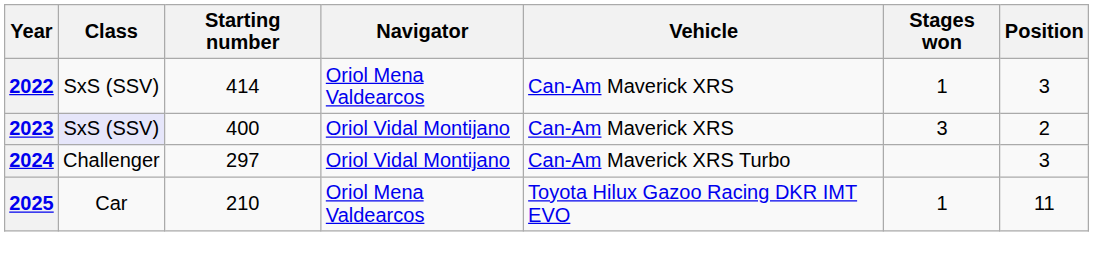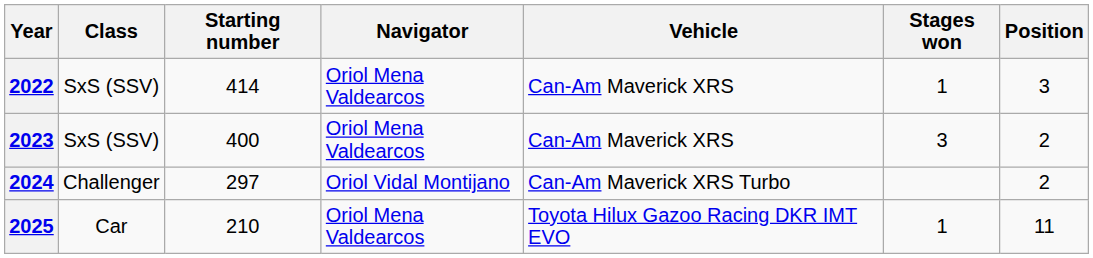2023 | Class: lavender background -> no background
2023 | Navigator: Oriol Vidal Montijano -> Oriol Mena Valdearcos
2024 | Position: 3 -> 2
